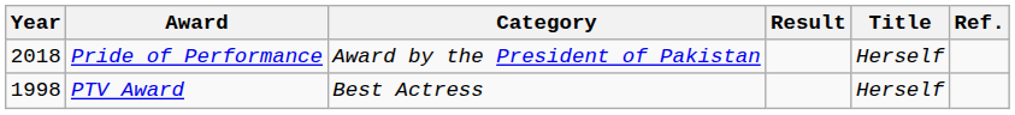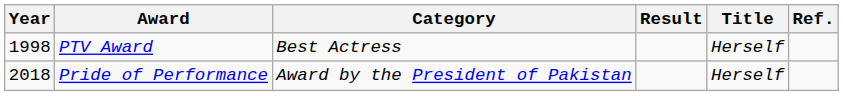rows swapped: PTV Award <-> Pride of Performance
